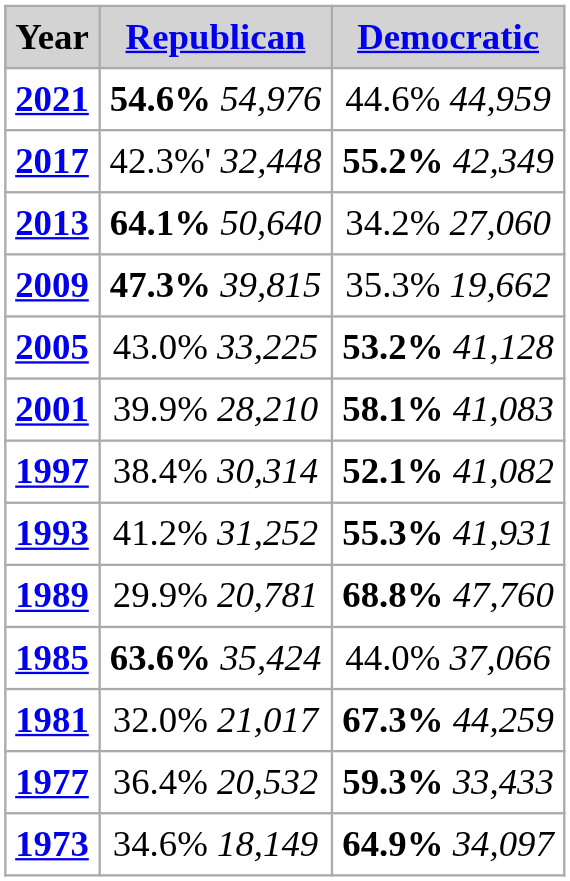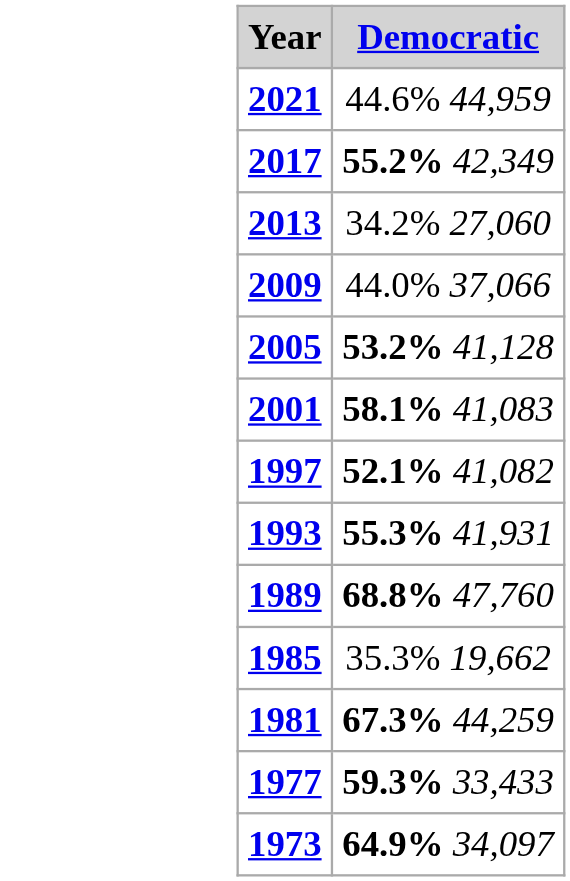- column: Republican | 54.6% 54,976 | 42.3%' 32,448 | 64.1% 50,640 | 47.3% 39,815 | 43.0% 33,225 | 39.9% 28,210 | 38.4% 30,314 | 41.2% 31,252 | 29.9% 20,781 | 63.6% 35,424 | 32.0% 21,017 | 36.4% 20,532 | 34.6% 18,149
2009 | Democratic: 35.3% 19,662 -> 44.0% 37,066
1985 | Democratic: 44.0% 37,066 -> 35.3% 19,662
